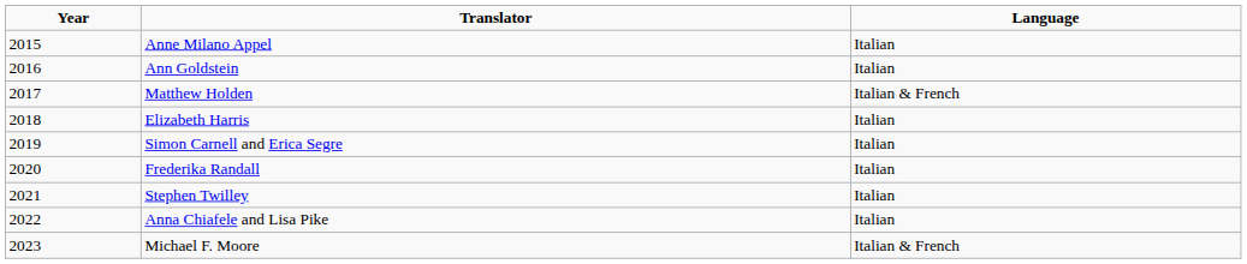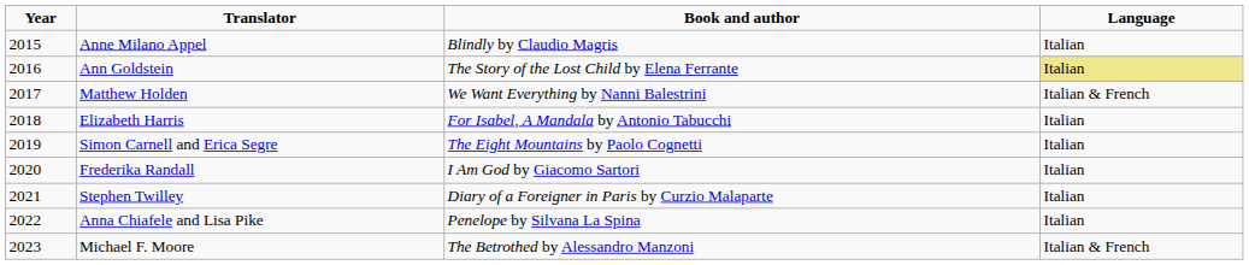+ column: Book and author | Blindly by Claudio Magris | The Story of the Lost Child by Elena Ferrante | We Want Everything by Nanni Balestrini | For Isabel, A Mandala by Antonio Tabucchi | The Eight Mountains by Paolo Cognetti | I Am God by Giacomo Sartori | Diary of a Foreigner in Paris by Curzio Malaparte | Penelope by Silvana La Spina | The Betrothed by Alessandro Manzoni
Ann Goldstein | Language: no background -> khaki background
